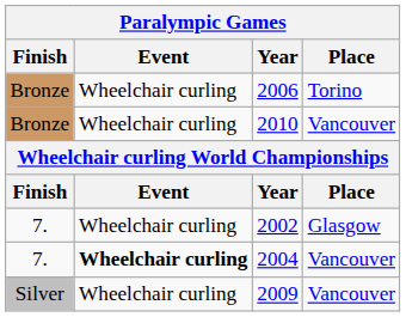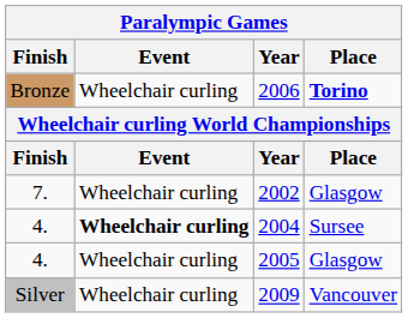2006 | Place: normal -> bold
- row: Bronze | Wheelchair curling | 2010 | Vancouver
2004 | Finish: 7. -> 4.
2004 | Place: Vancouver -> Sursee
+ row: 4. | Wheelchair curling | 2005 | Glasgow
